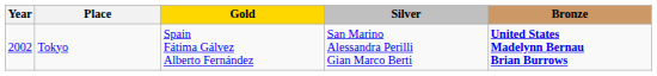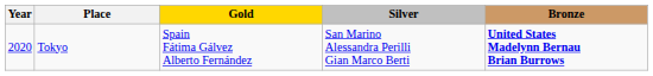Tokyo | Year: 2002 -> 2020
